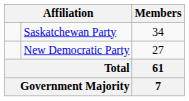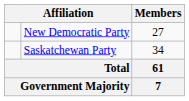rows swapped: Saskatchewan Party <-> New Democratic Party
